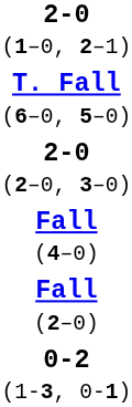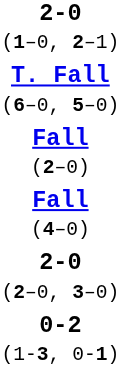rows swapped: 2-0 (2–0, 3–0) <-> Fall (2–0)
